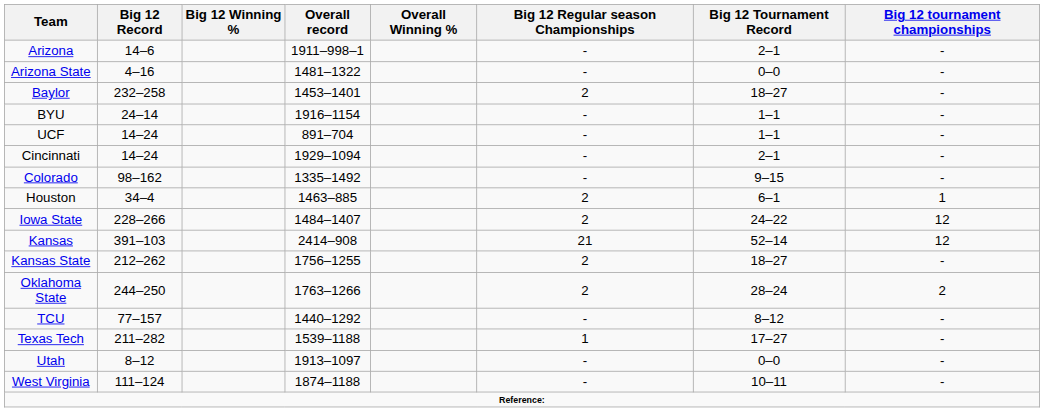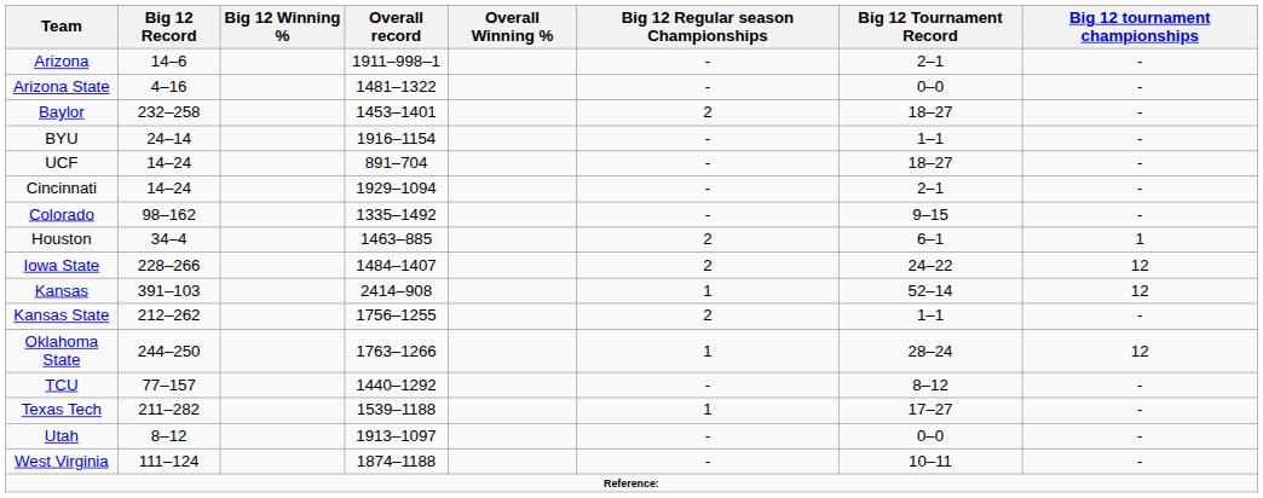UCF | Big 12 Tournament Record: 1–1 -> 18–27
Kansas | Big 12 Regular season Championships: 21 -> 1
Kansas State | Big 12 Tournament Record: 18–27 -> 1–1
Oklahoma State | Big 12 Regular season Championships: 2 -> 1
Oklahoma State | Big 12 tournament championships: 2 -> 12
